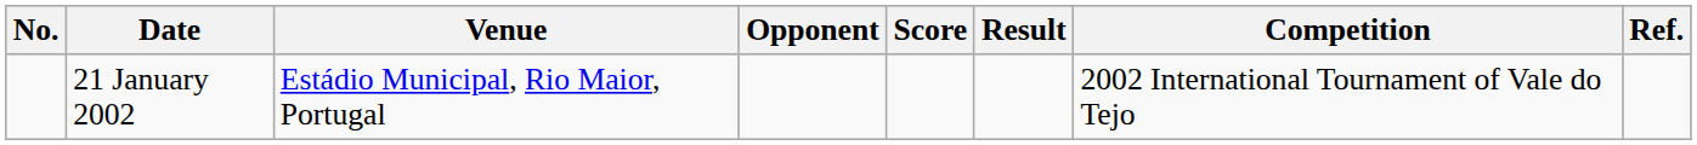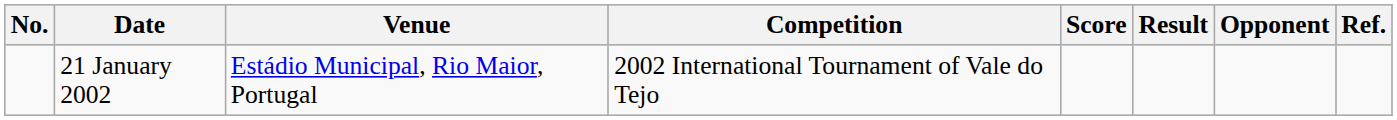columns swapped: Opponent <-> Competition
